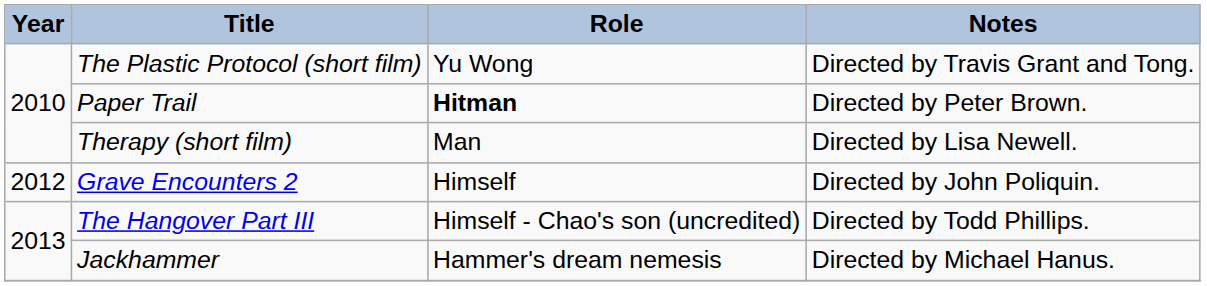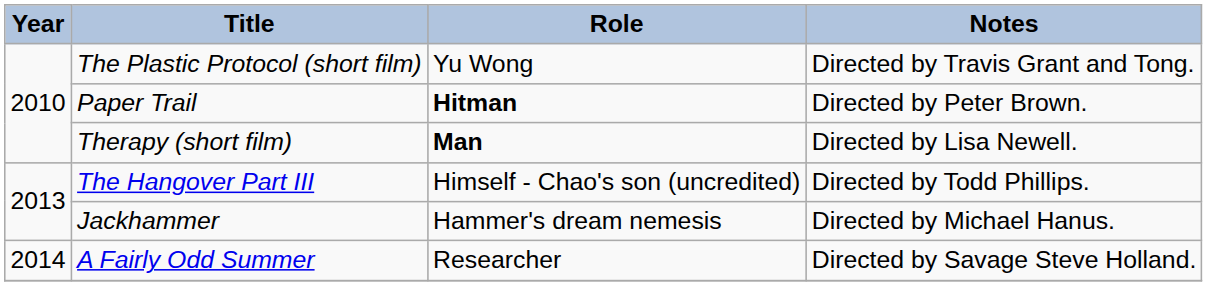Therapy (short film) | Role: normal -> bold
- row: 2012 | Grave Encounters 2 | Himself | Directed by John Poliquin.
+ row: 2014 | A Fairly Odd Summer | Researcher | Directed by Savage Steve Holland.
